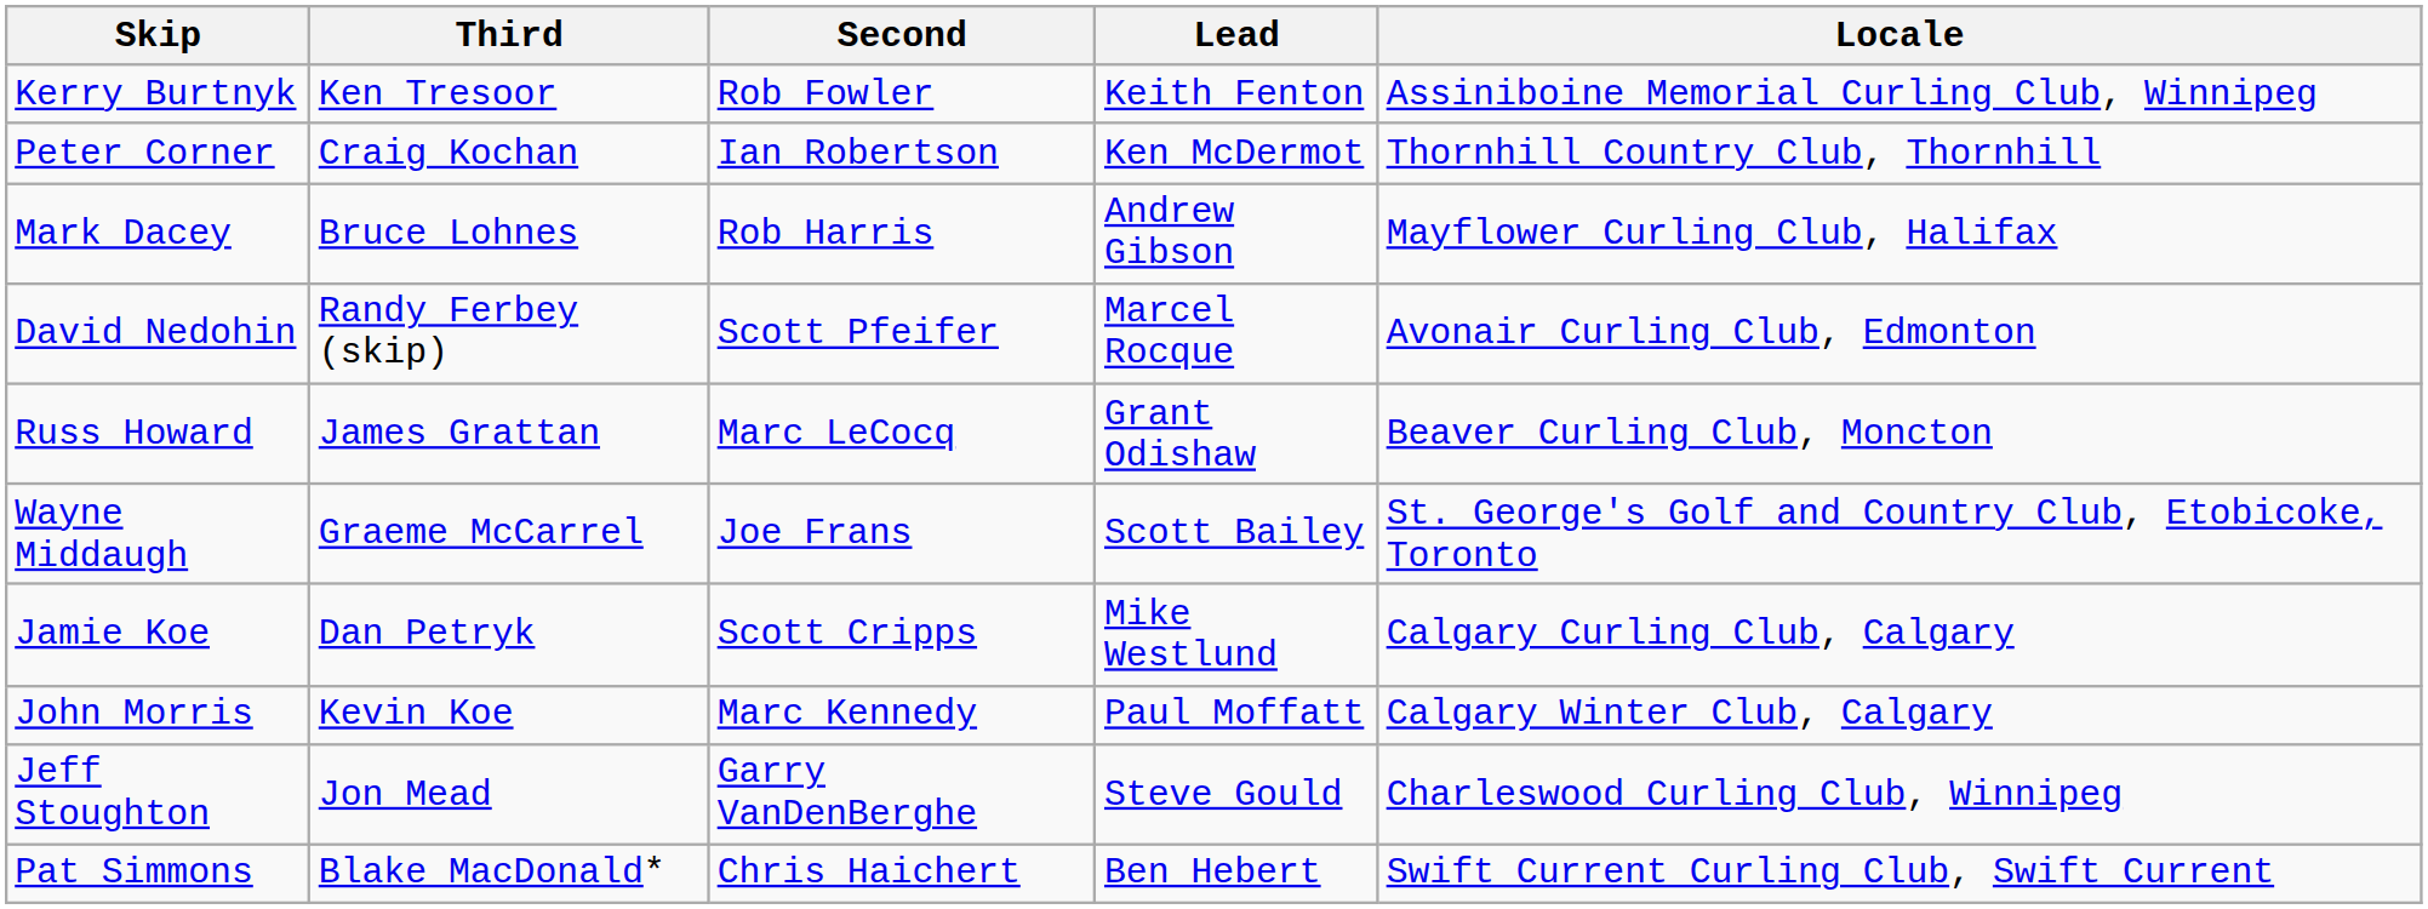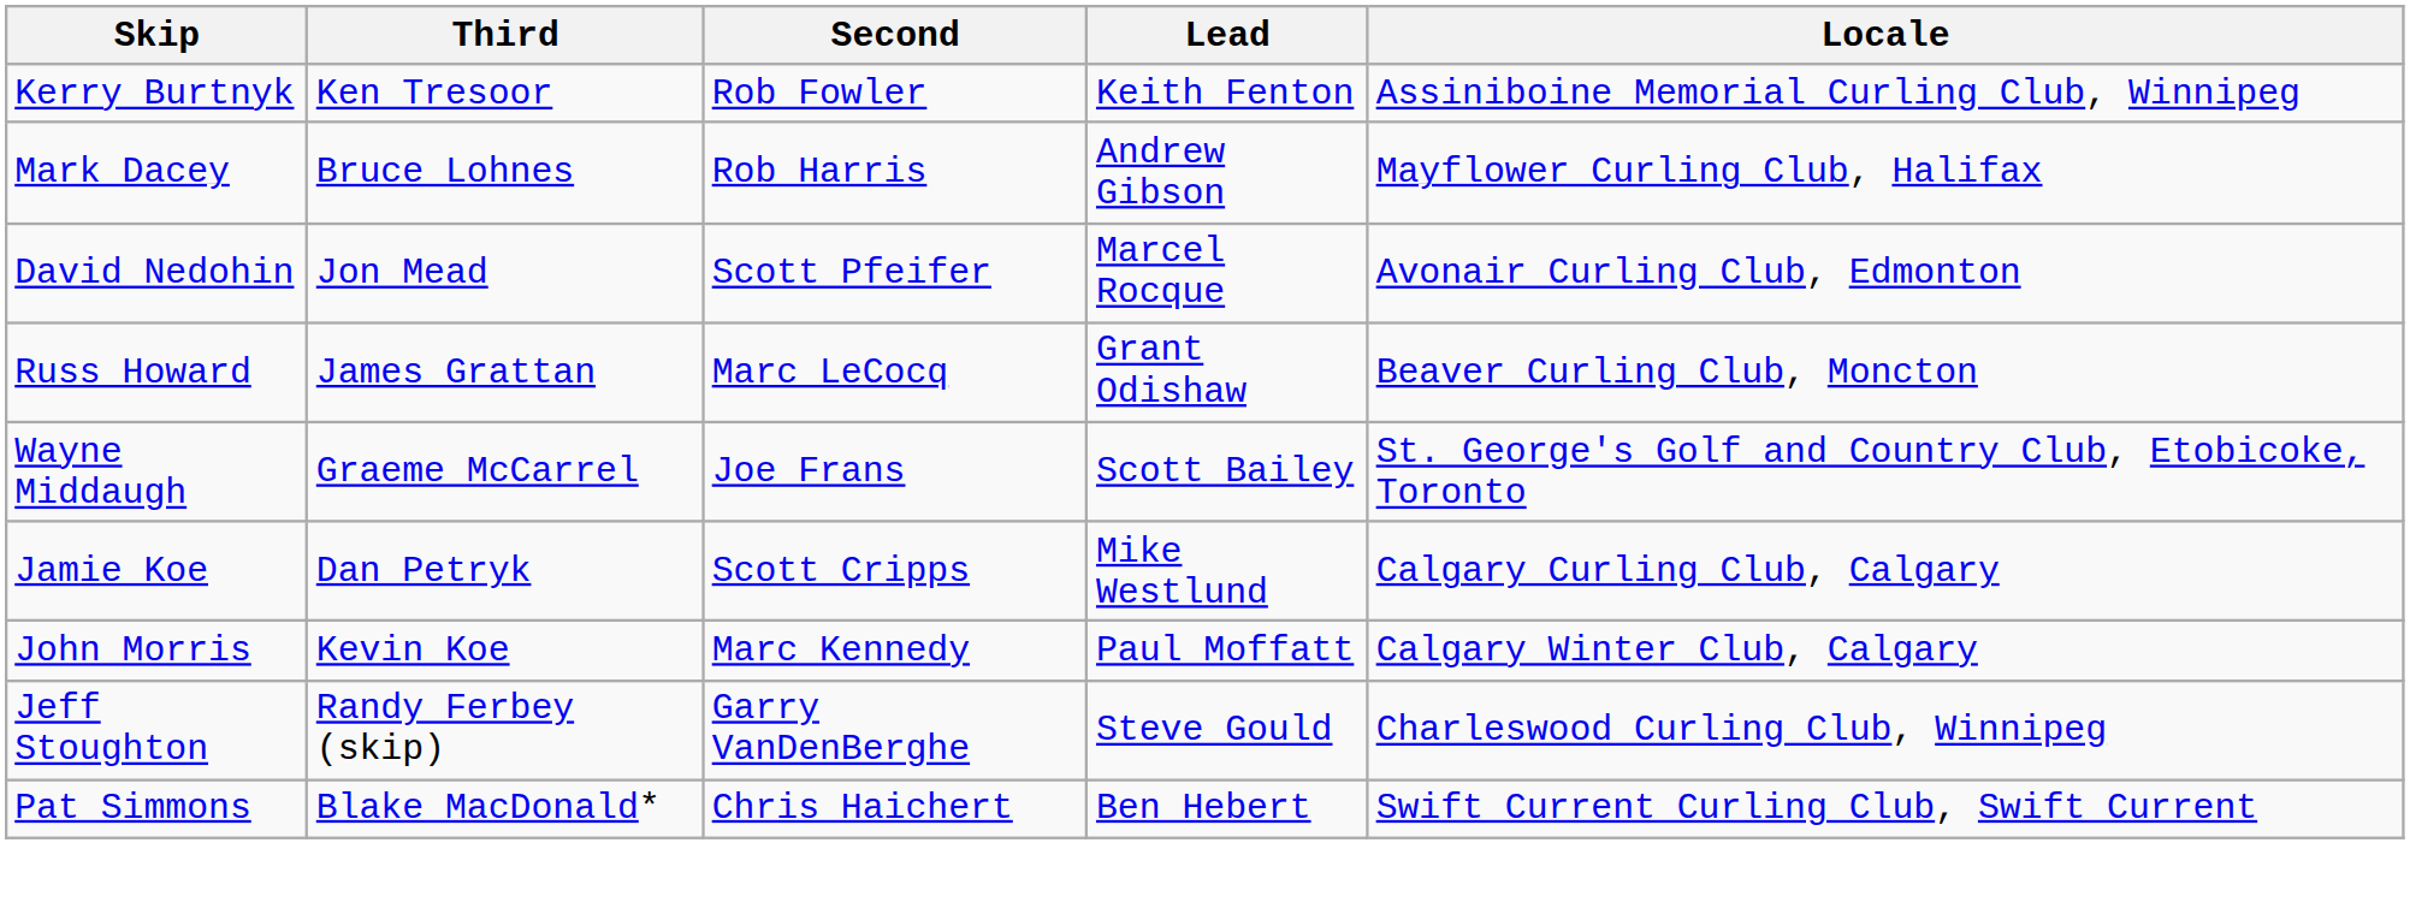- row: Peter Corner | Craig Kochan | Ian Robertson | Ken McDermot | Thornhill Country Club, Thornhill
David Nedohin | Third: Randy Ferbey (skip) -> Jon Mead
Jeff Stoughton | Third: Jon Mead -> Randy Ferbey (skip)
